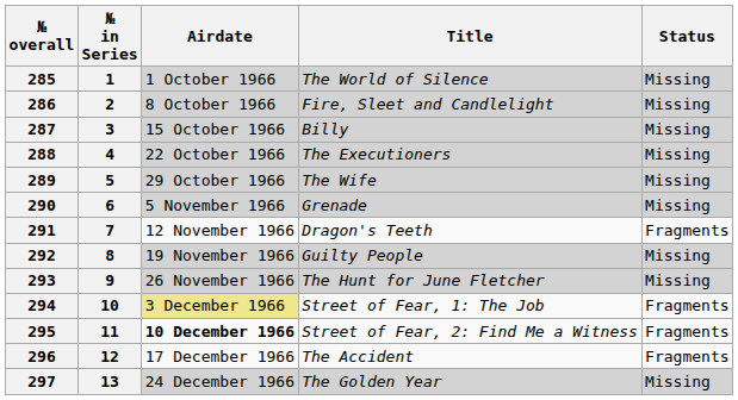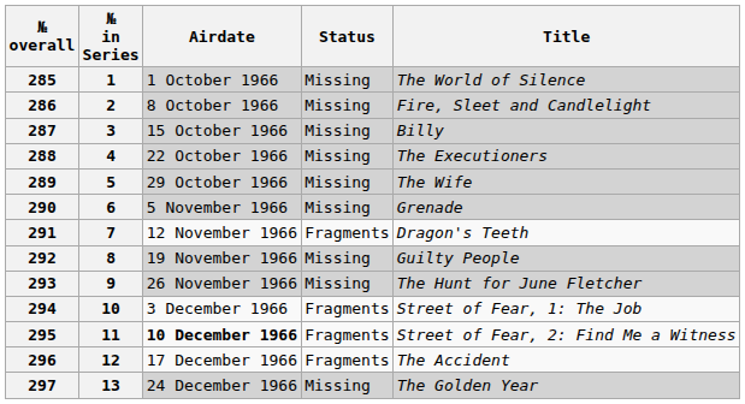columns swapped: Title <-> Status
294 | Airdate: khaki background -> no background
